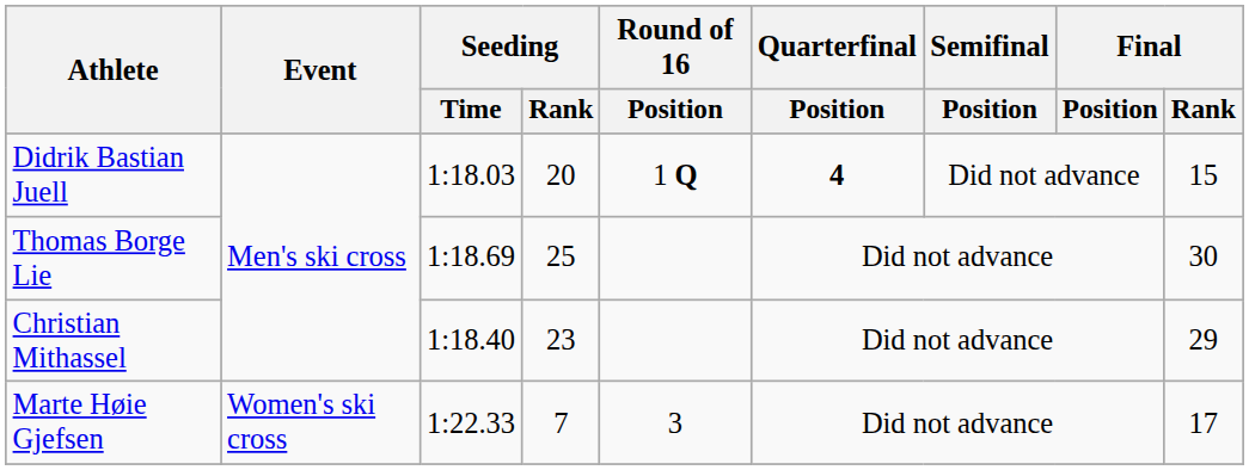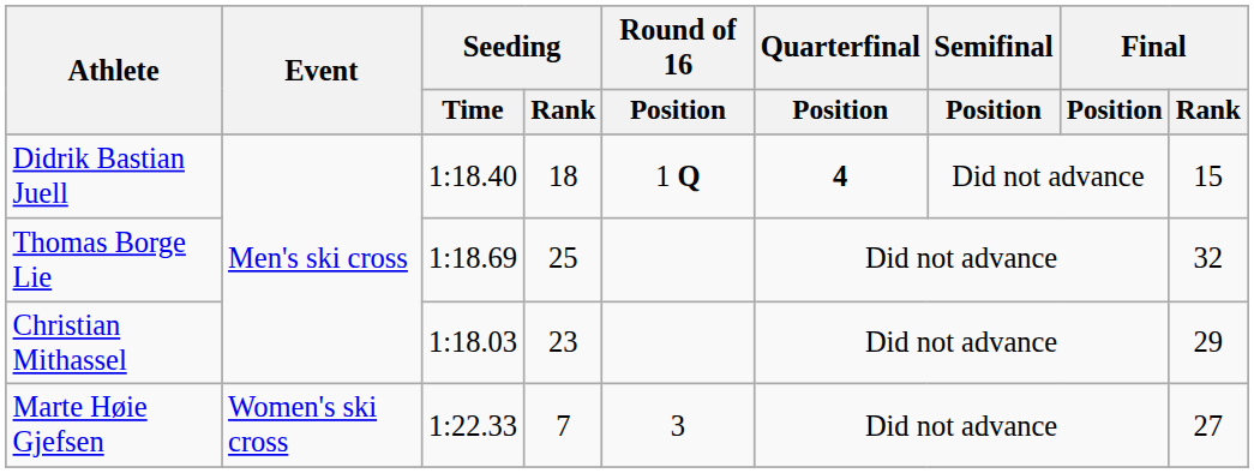Didrik Bastian Juell | Seeding / Time: 1:18.03 -> 1:18.40
Didrik Bastian Juell | Seeding / Rank: 20 -> 18
Thomas Borge Lie | Final / Rank: 30 -> 32
Christian Mithassel | Seeding / Time: 1:18.40 -> 1:18.03
Marte Høie Gjefsen | Final / Rank: 17 -> 27
